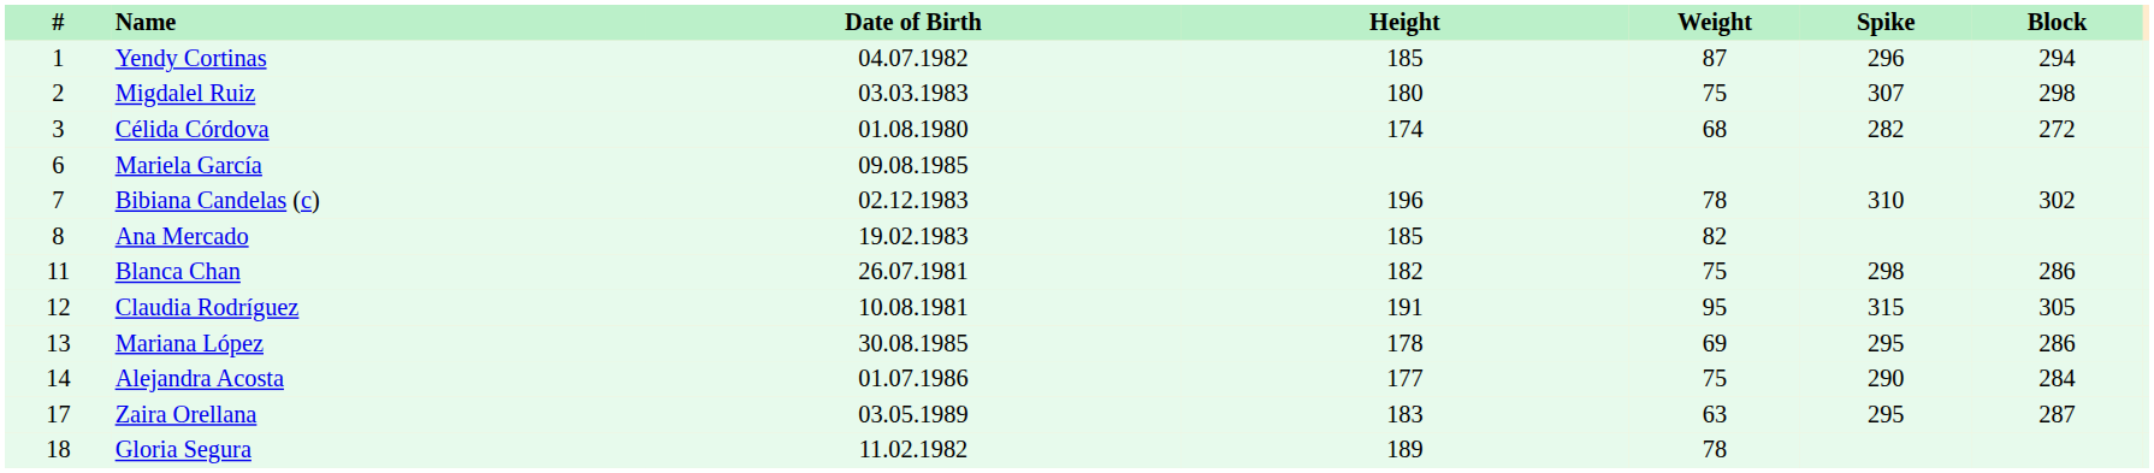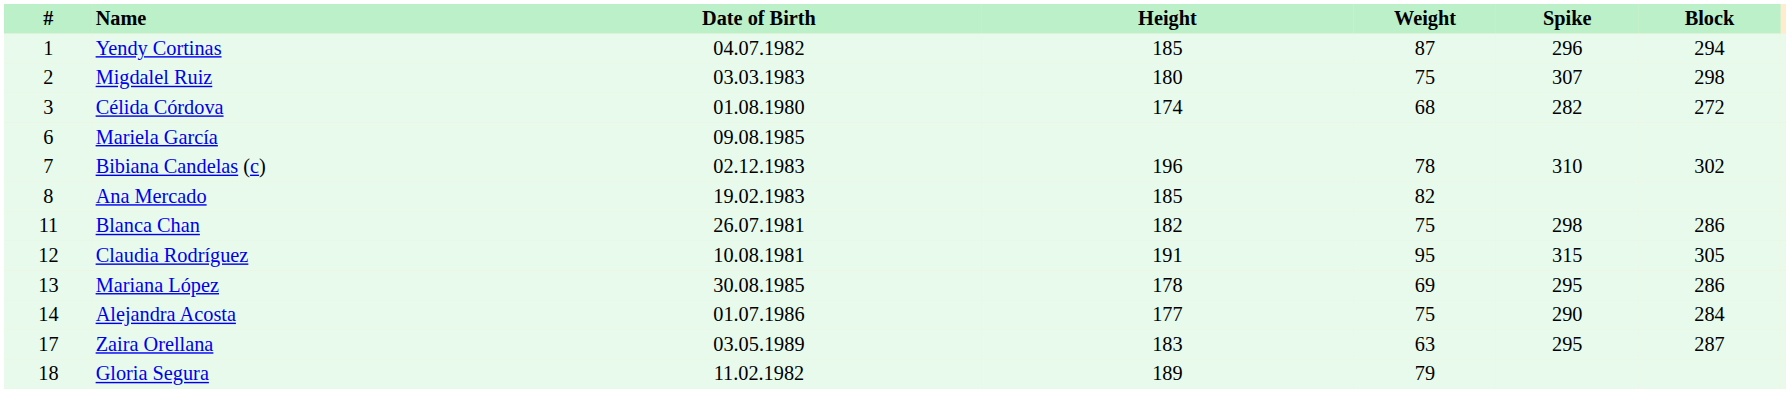Gloria Segura | Weight: 78 -> 79
